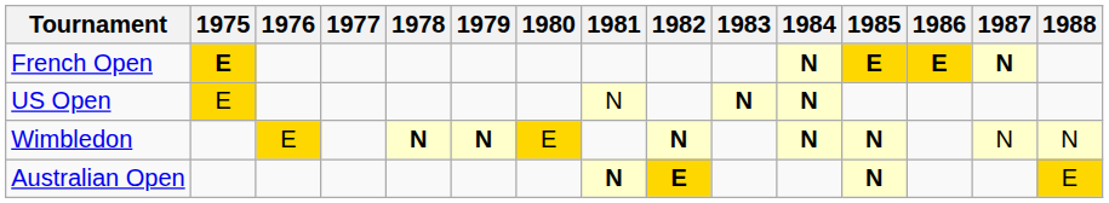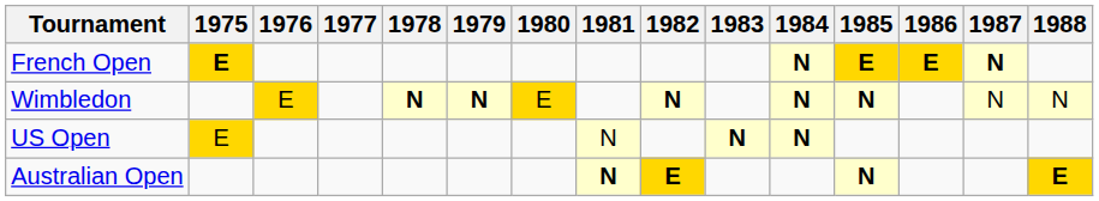rows swapped: Wimbledon <-> US Open
Australian Open | 1988: normal -> bold
